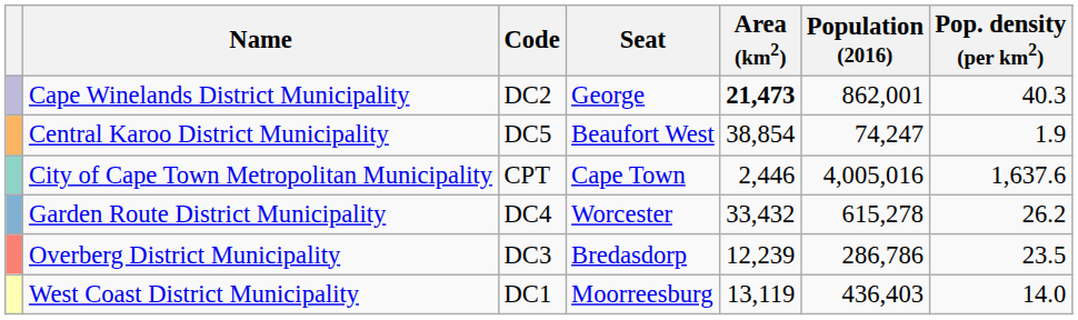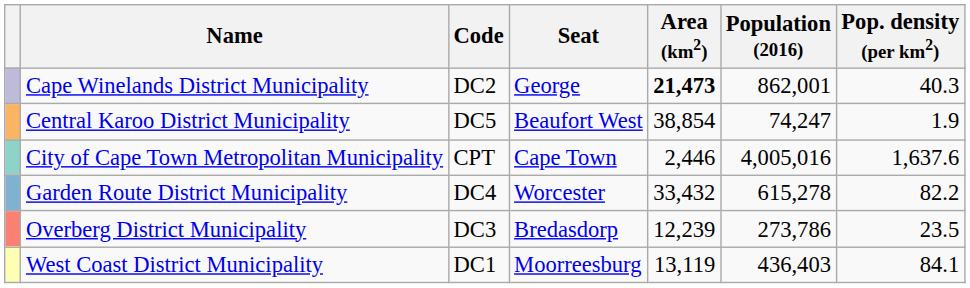Garden Route District Municipality | Pop. density (per km2): 26.2 -> 82.2
Overberg District Municipality | Population (2016): 286,786 -> 273,786
West Coast District Municipality | Pop. density (per km2): 14.0 -> 84.1
